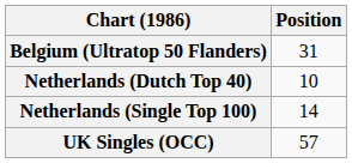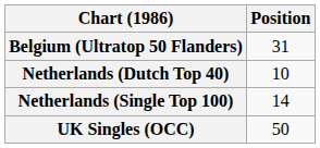UK Singles (OCC) | Position: 57 -> 50
